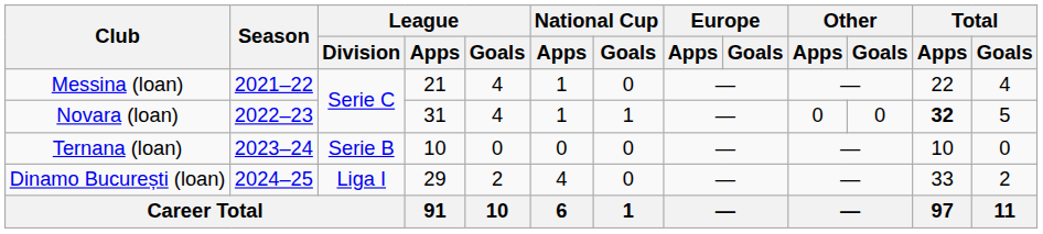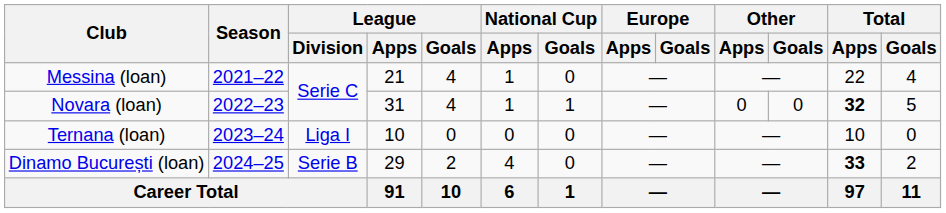Ternana (loan) | League / Division: Serie B -> Liga I
Dinamo București (loan) | League / Division: Liga I -> Serie B
Dinamo București (loan) | Total / Apps: normal -> bold
